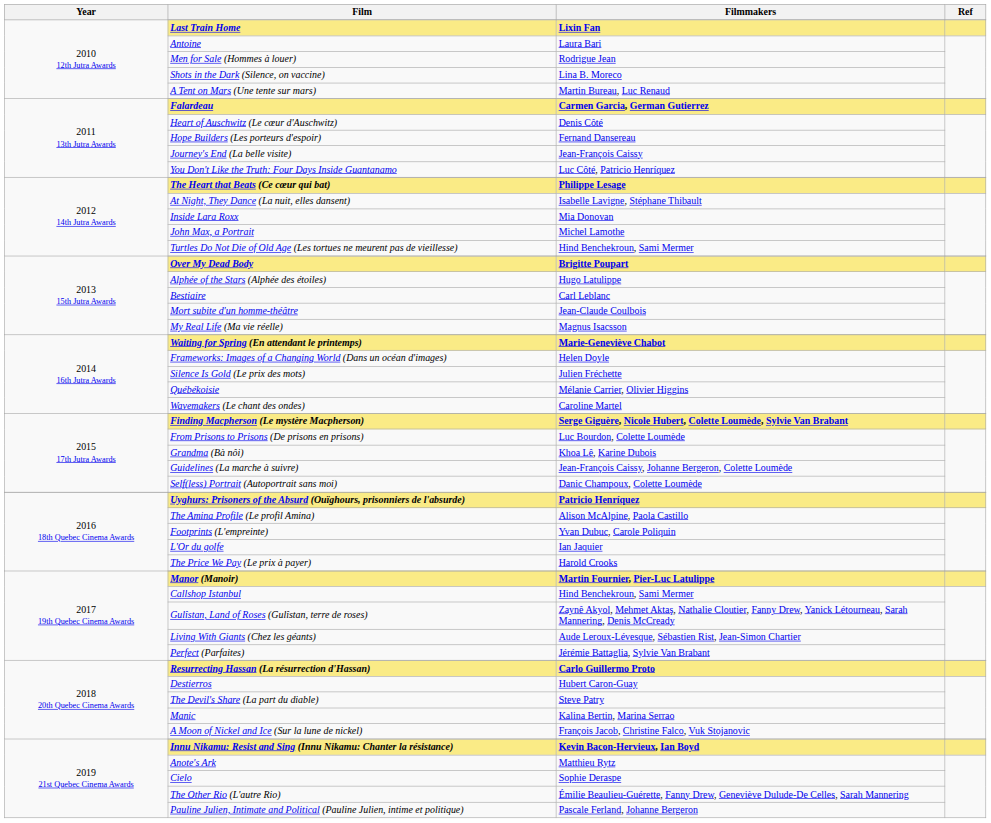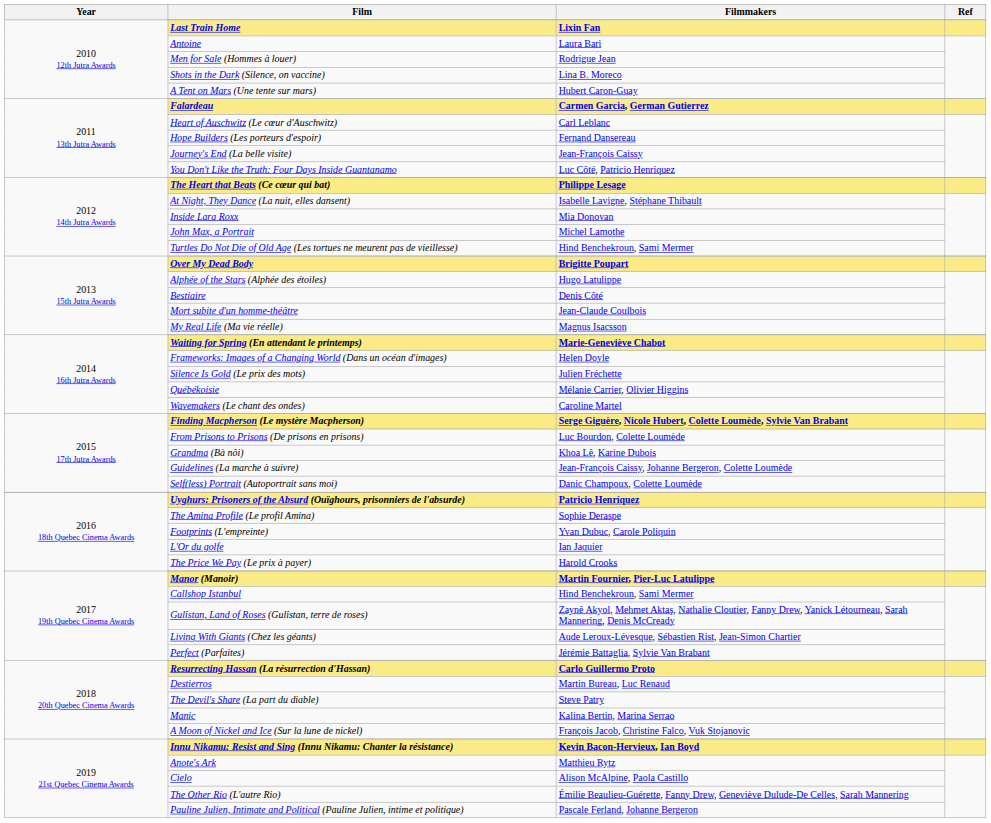A Tent on Mars (Une tente sur mars) | Filmmakers: Martin Bureau, Luc Renaud -> Hubert Caron-Guay
Heart of Auschwitz (Le cœur d'Auschwitz) | Filmmakers: Denis Côté -> Carl Leblanc
Bestiaire | Filmmakers: Carl Leblanc -> Denis Côté
The Amina Profile (Le profil Amina) | Filmmakers: Alison McAlpine, Paola Castillo -> Sophie Deraspe
Destierros | Filmmakers: Hubert Caron-Guay -> Martin Bureau, Luc Renaud
Cielo | Filmmakers: Sophie Deraspe -> Alison McAlpine, Paola Castillo
